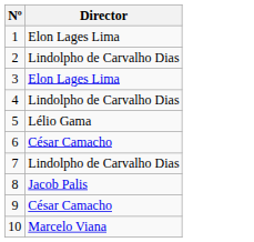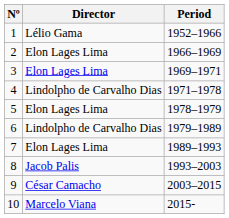+ column: Period | 1952–1966 | 1966–1969 | 1969–1971 | 1971–1978 | 1978–1979 | 1979–1989 | 1989–1993 | 1993–2003 | 2003–2015 | 2015-
1 | Director: Elon Lages Lima -> Lélio Gama
2 | Director: Lindolpho de Carvalho Dias -> Elon Lages Lima
5 | Director: Lélio Gama -> Elon Lages Lima
6 | Director: César Camacho -> Lindolpho de Carvalho Dias
7 | Director: Lindolpho de Carvalho Dias -> Elon Lages Lima
